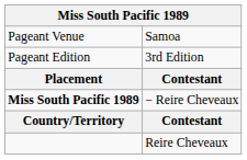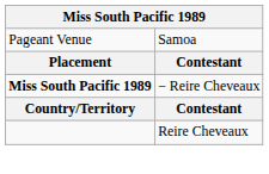- row: Pageant Edition | 3rd Edition
